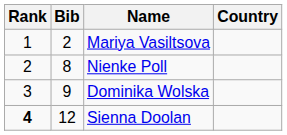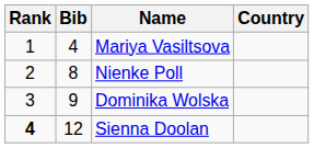Mariya Vasiltsova | Bib: 2 -> 4
